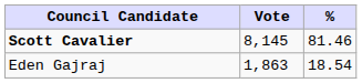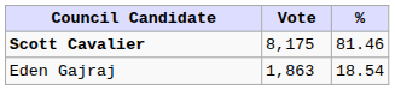Scott Cavalier | Vote: 8,145 -> 8,175
